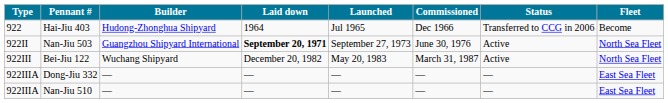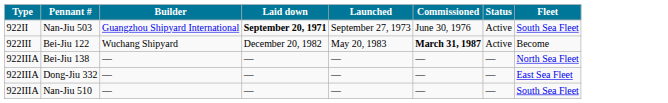- row: 922 | Hai-Jiu 403 | Hudong-Zhonghua Shipyard | 1964 | Jul 1965 | Dec 1966 | Transferred to CCG in 2006 | Become
Nan-Jiu 503 | Fleet: North Sea Fleet -> South Sea Fleet
Bei-Jiu 122 | Commissioned: normal -> bold
Bei-Jiu 122 | Fleet: North Sea Fleet -> Become
+ row: 922IIIA | Bei-Jiu 138 | ― | ― | ― | ― | ― | North Sea Fleet
Nan-Jiu 510 | Fleet: East Sea Fleet -> South Sea Fleet
